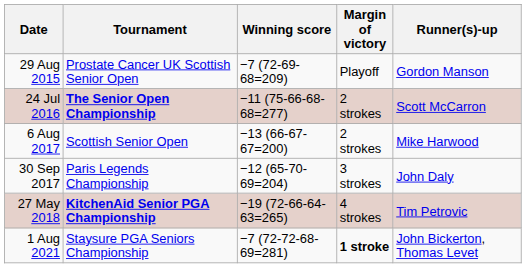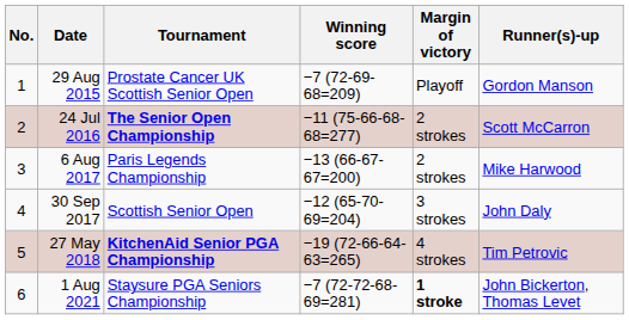+ column: No. | 1 | 2 | 3 | 4 | 5 | 6
6 Aug 2017 | Tournament: Scottish Senior Open -> Paris Legends Championship
30 Sep 2017 | Tournament: Paris Legends Championship -> Scottish Senior Open
